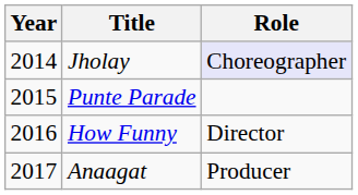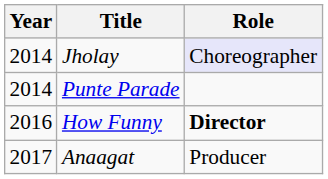Punte Parade | Year: 2015 -> 2014
How Funny | Role: normal -> bold
